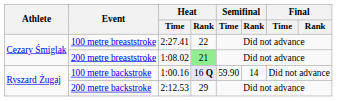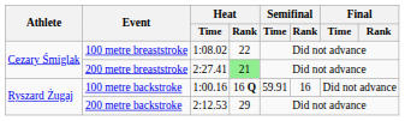100 metre breaststroke | Heat / Time: 2:27.41 -> 1:08.02
200 metre breaststroke | Heat / Time: 1:08.02 -> 2:27.41
100 metre backstroke | Heat / Rank: lavender background -> no background
100 metre backstroke | Semifinal / Time: 59.90 -> 59.91
100 metre backstroke | Semifinal / Rank: 14 -> 16
